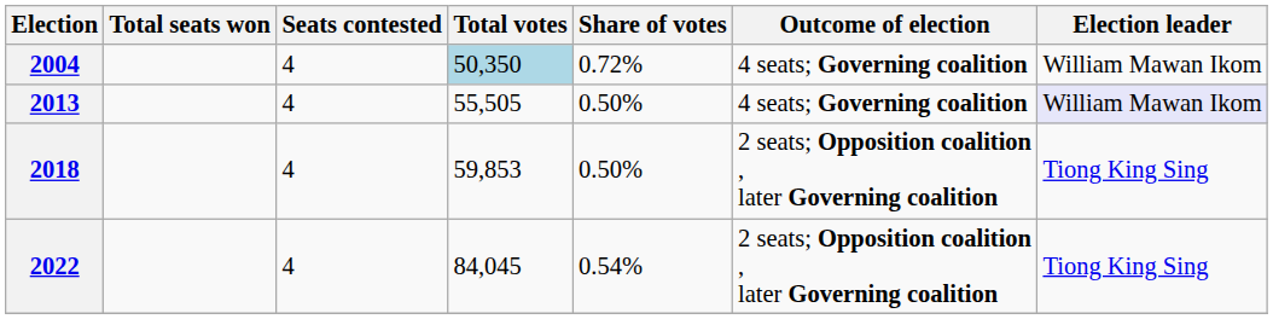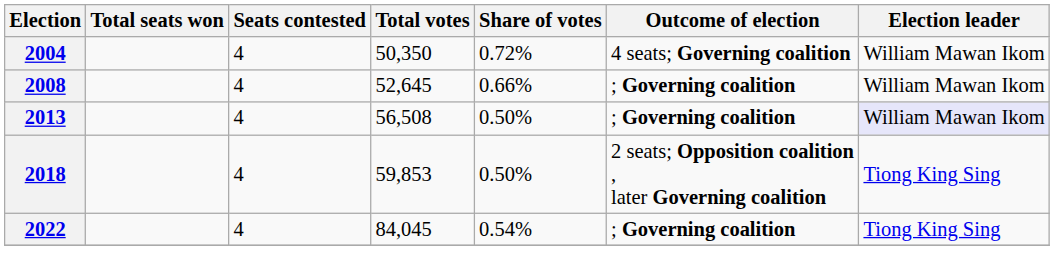2004 | Total votes: lightblue background -> no background
+ row: 2008 | 4 | 52,645 | 0.66% | ; Governing coalition | William Mawan Ikom
2013 | Total votes: 55,505 -> 56,508
2013 | Outcome of election: 4 seats; Governing coalition -> ; Governing coalition
2022 | Outcome of election: 2 seats; Opposition coalition , later Governing coalition -> ; Governing coalition
